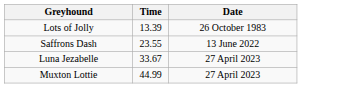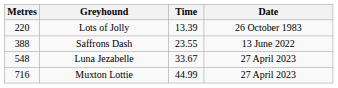+ column: Metres | 220 | 388 | 548 | 716
